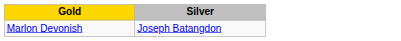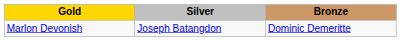+ column: Bronze | Dominic Demeritte
